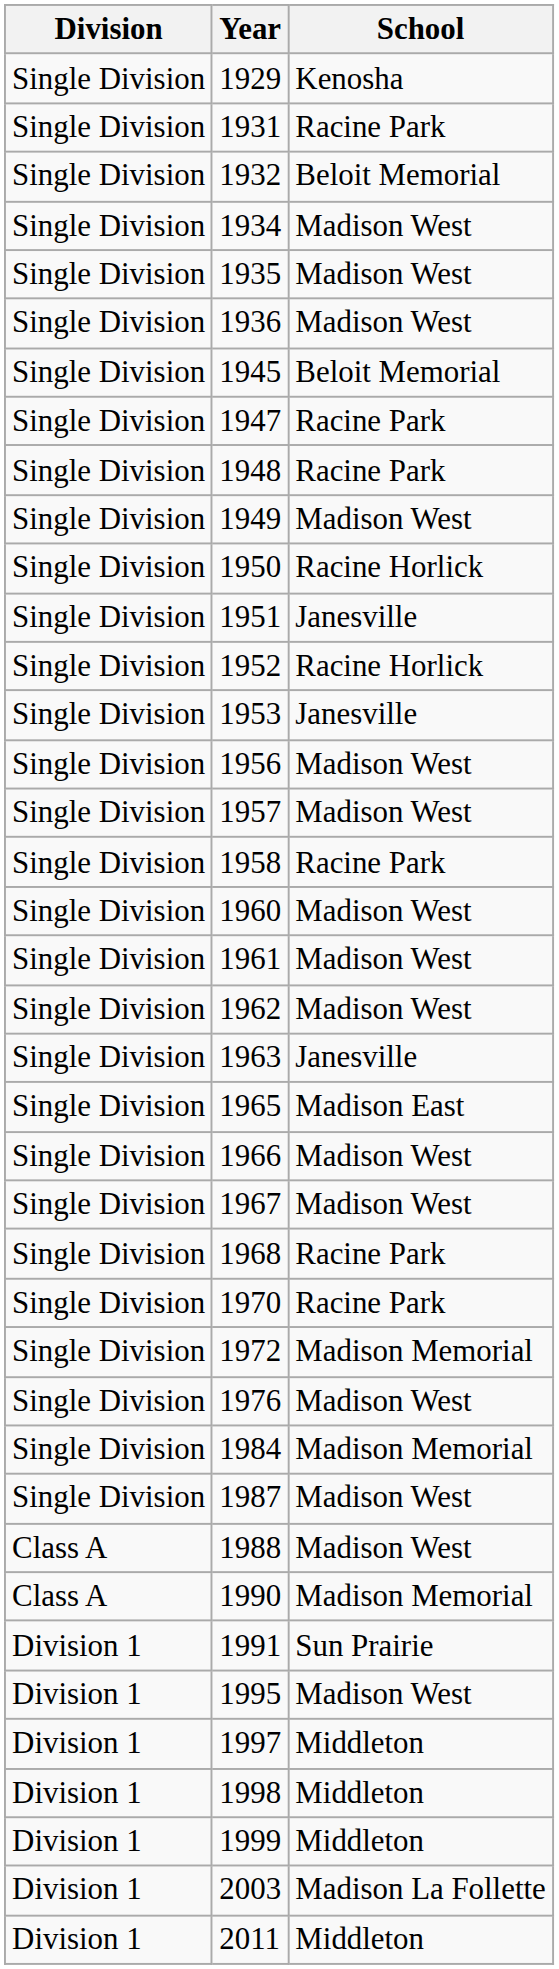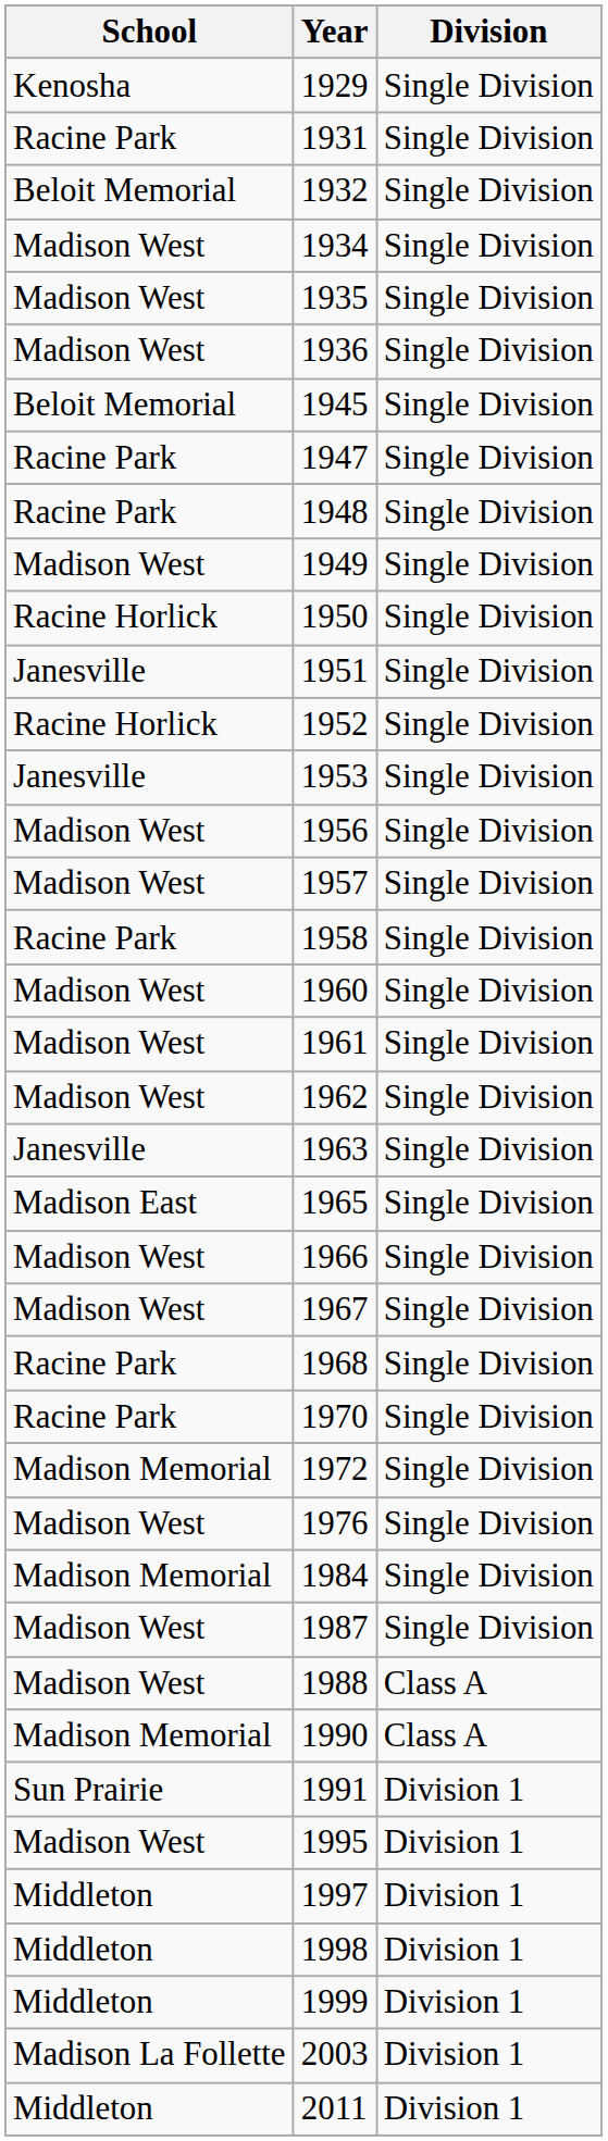columns swapped: School <-> Division
